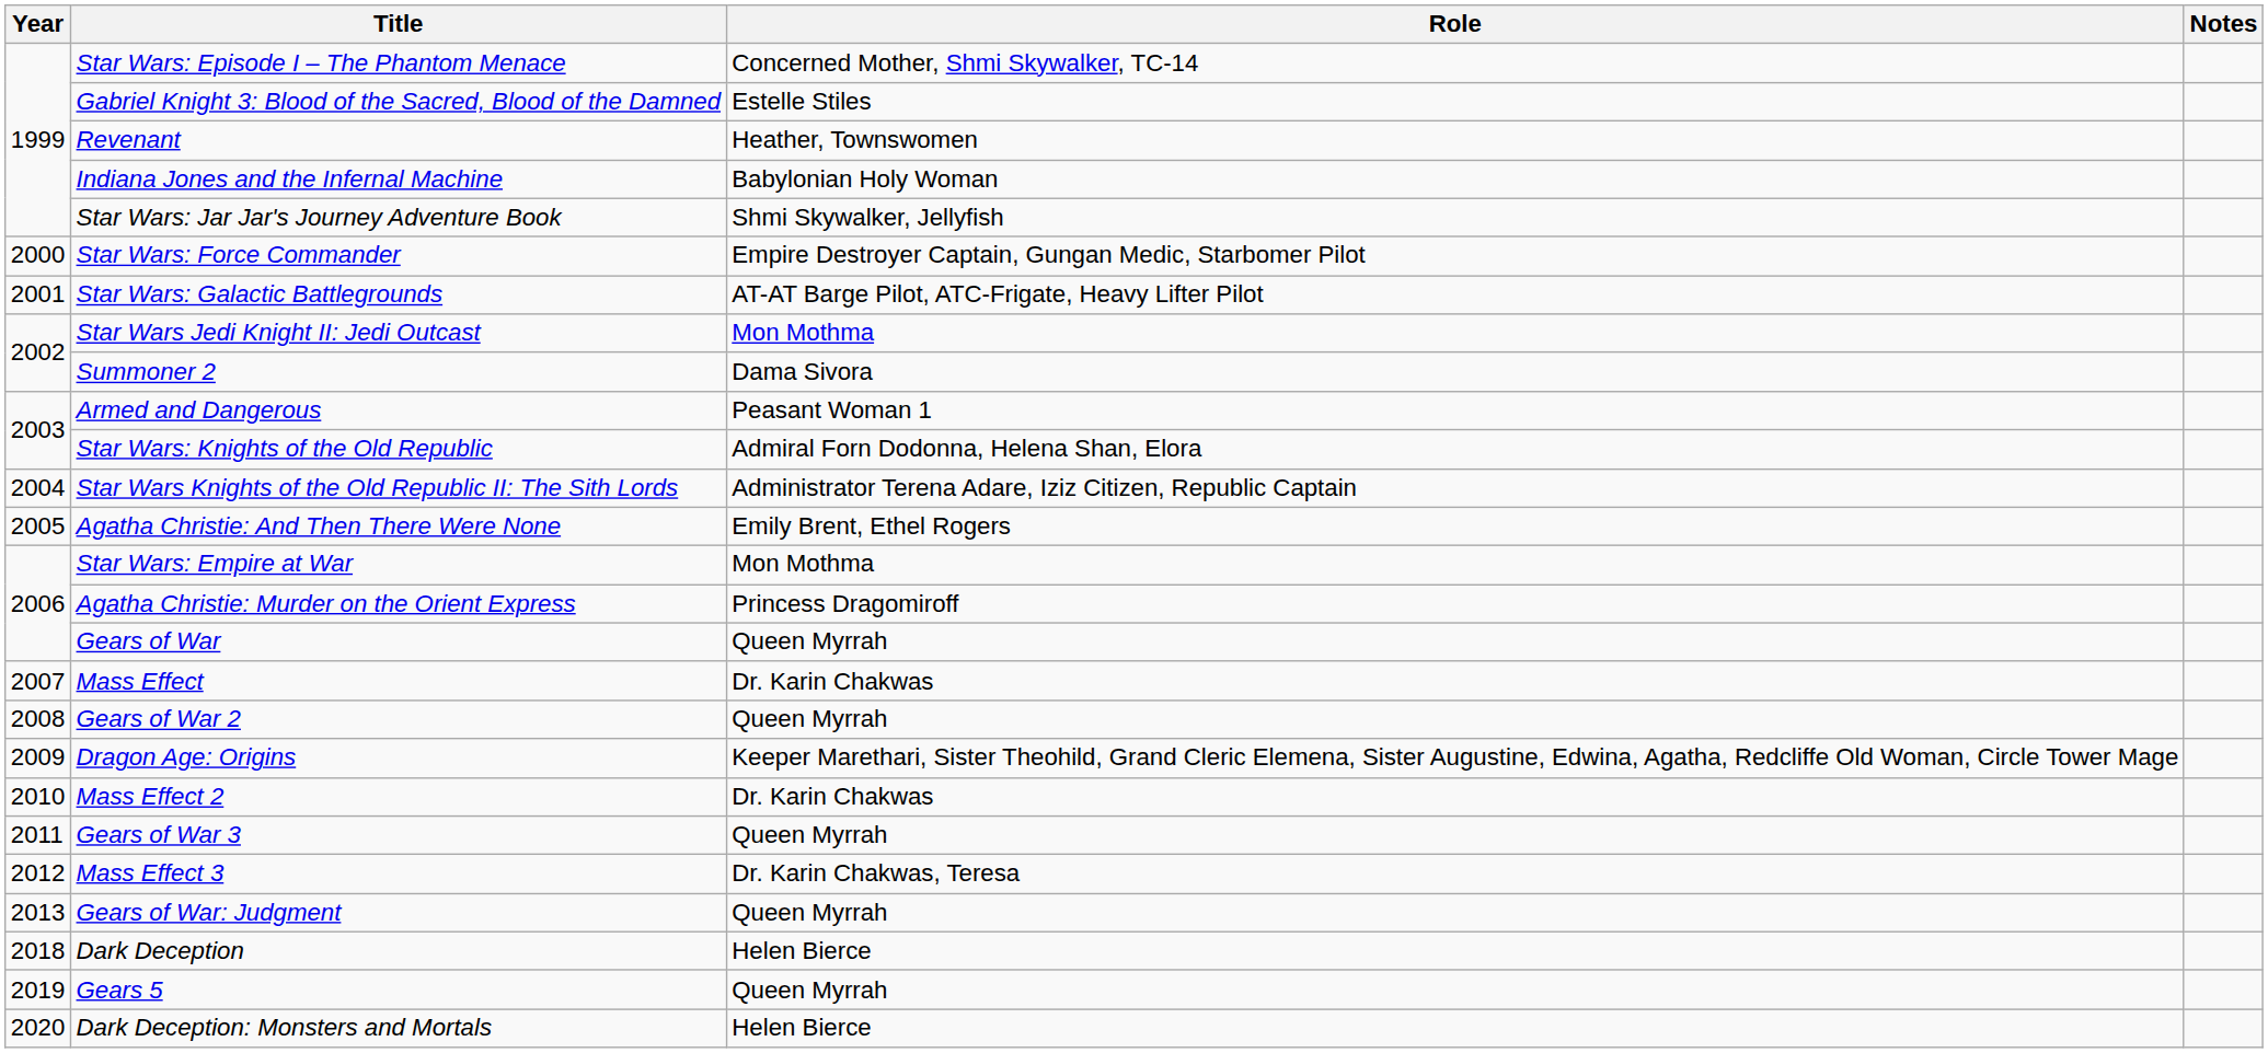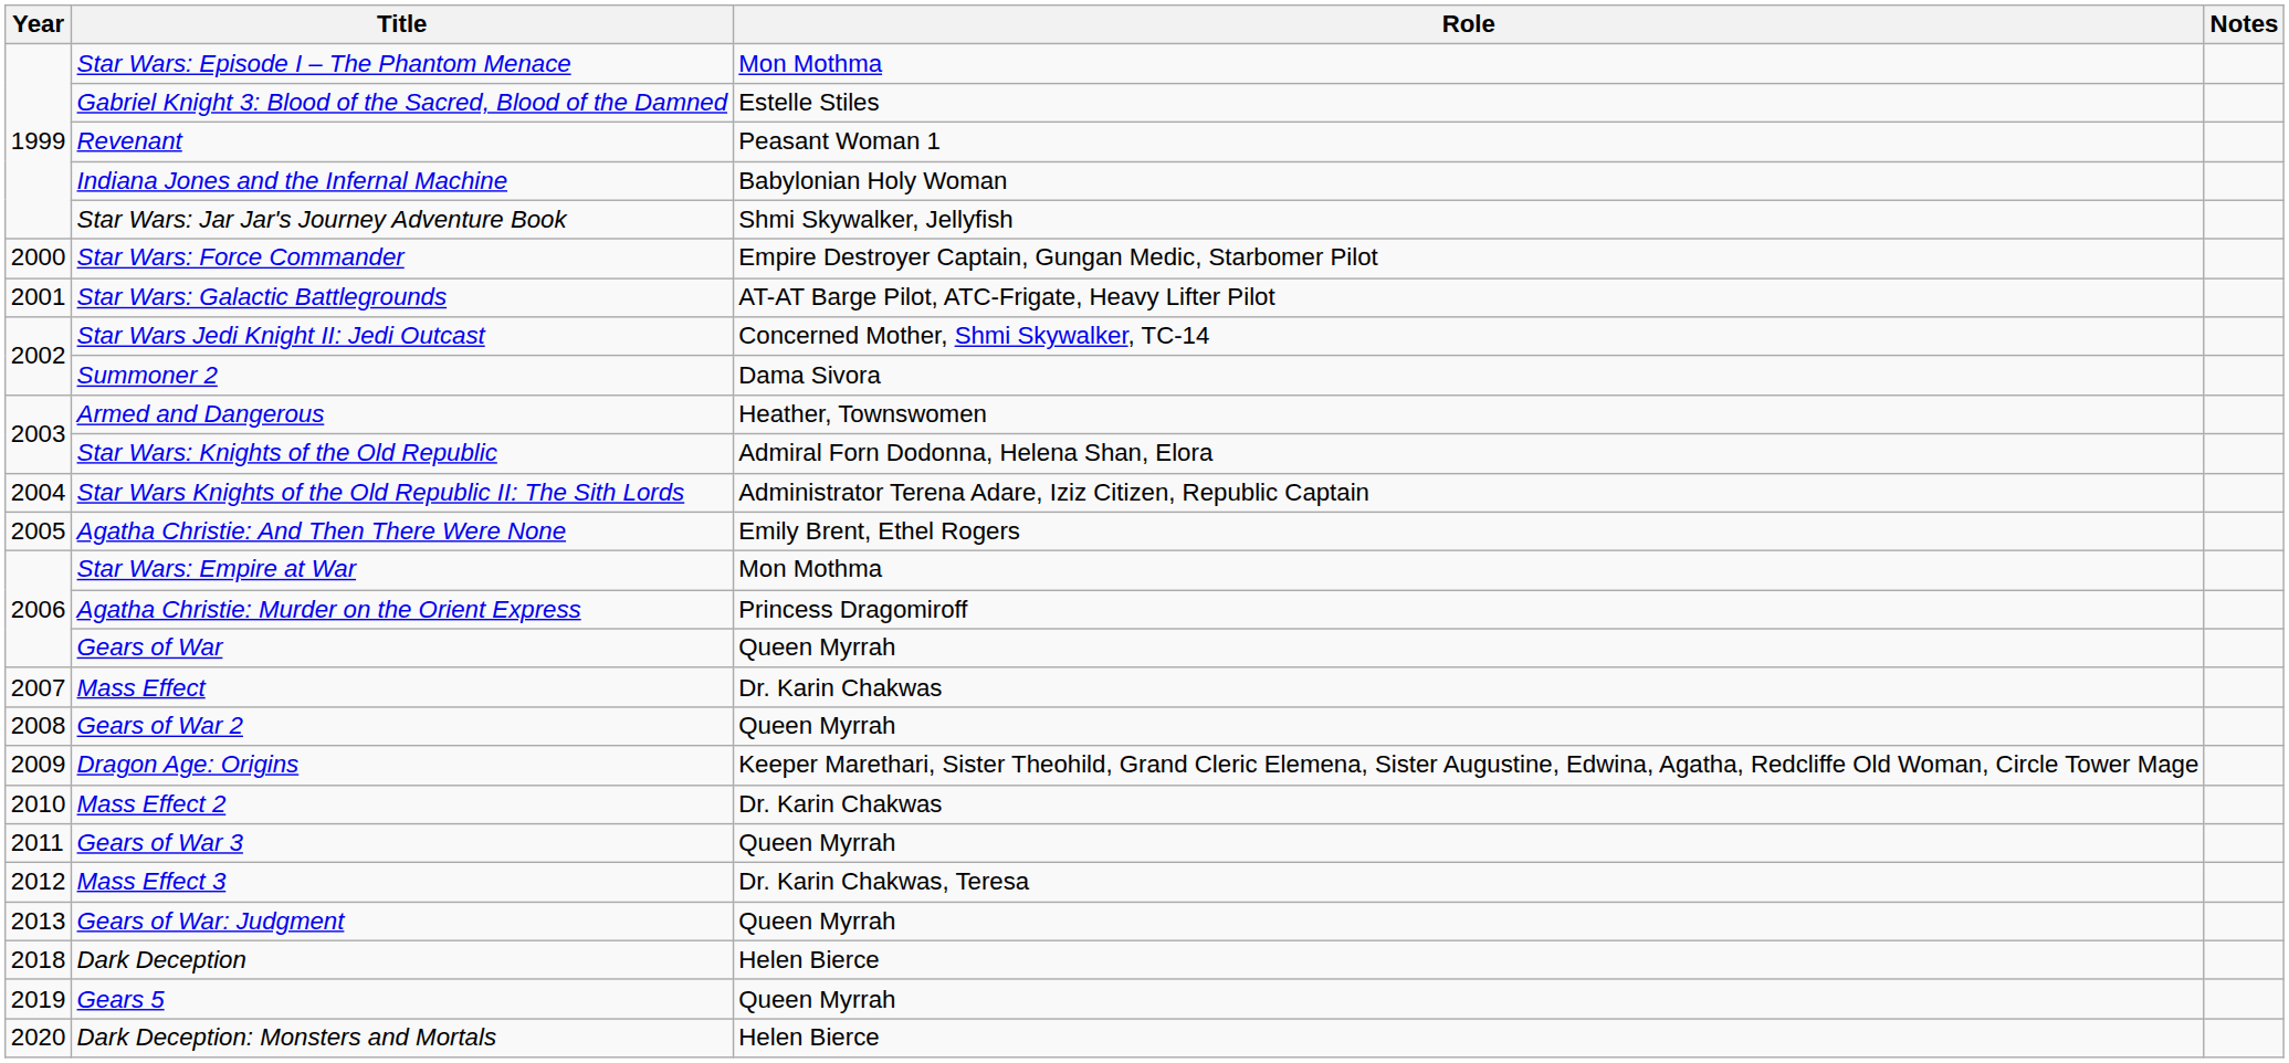Star Wars: Episode I – The Phantom Menace | Role: Concerned Mother, Shmi Skywalker, TC-14 -> Mon Mothma
Revenant | Role: Heather, Townswomen -> Peasant Woman 1
Star Wars Jedi Knight II: Jedi Outcast | Role: Mon Mothma -> Concerned Mother, Shmi Skywalker, TC-14
Armed and Dangerous | Role: Peasant Woman 1 -> Heather, Townswomen
